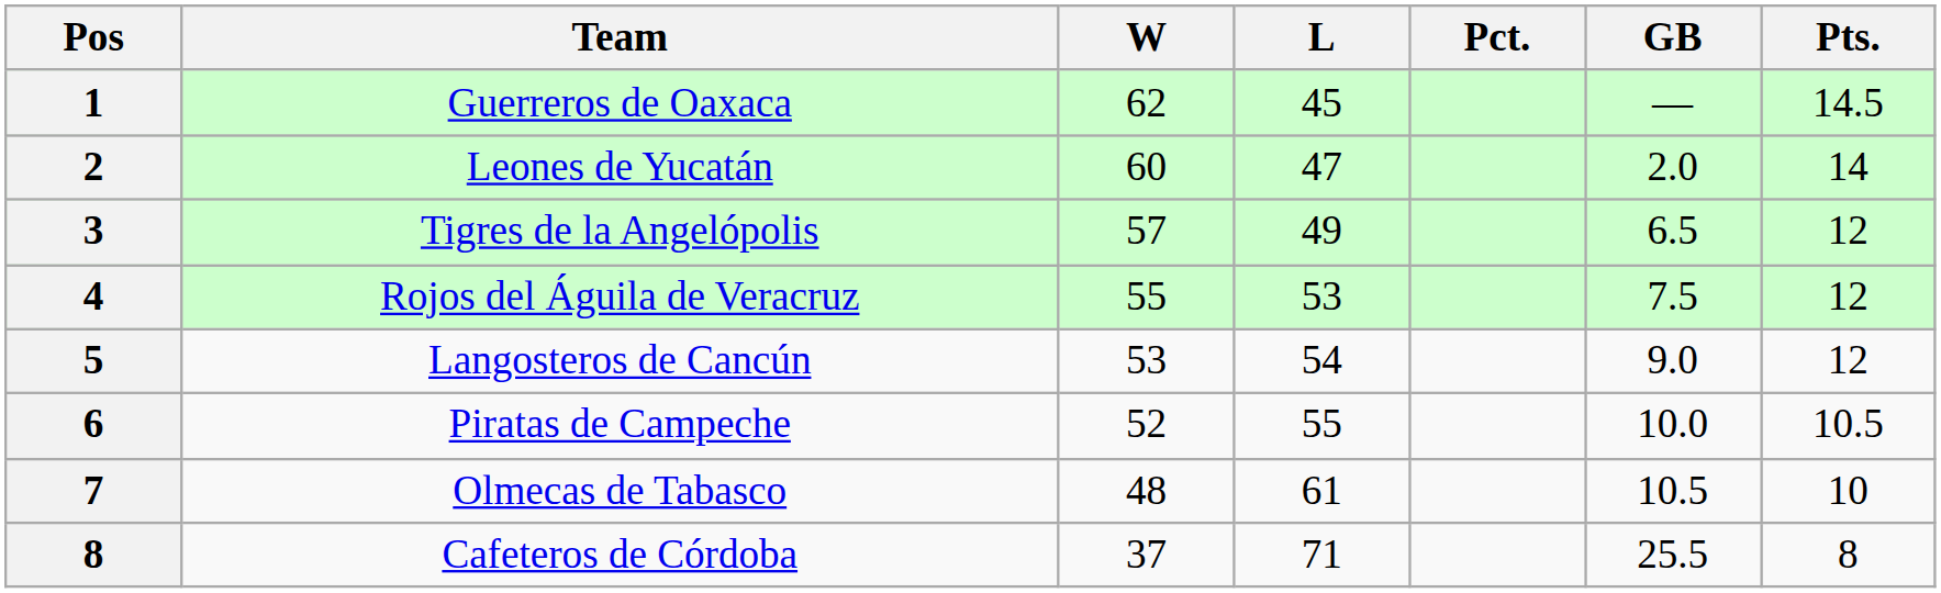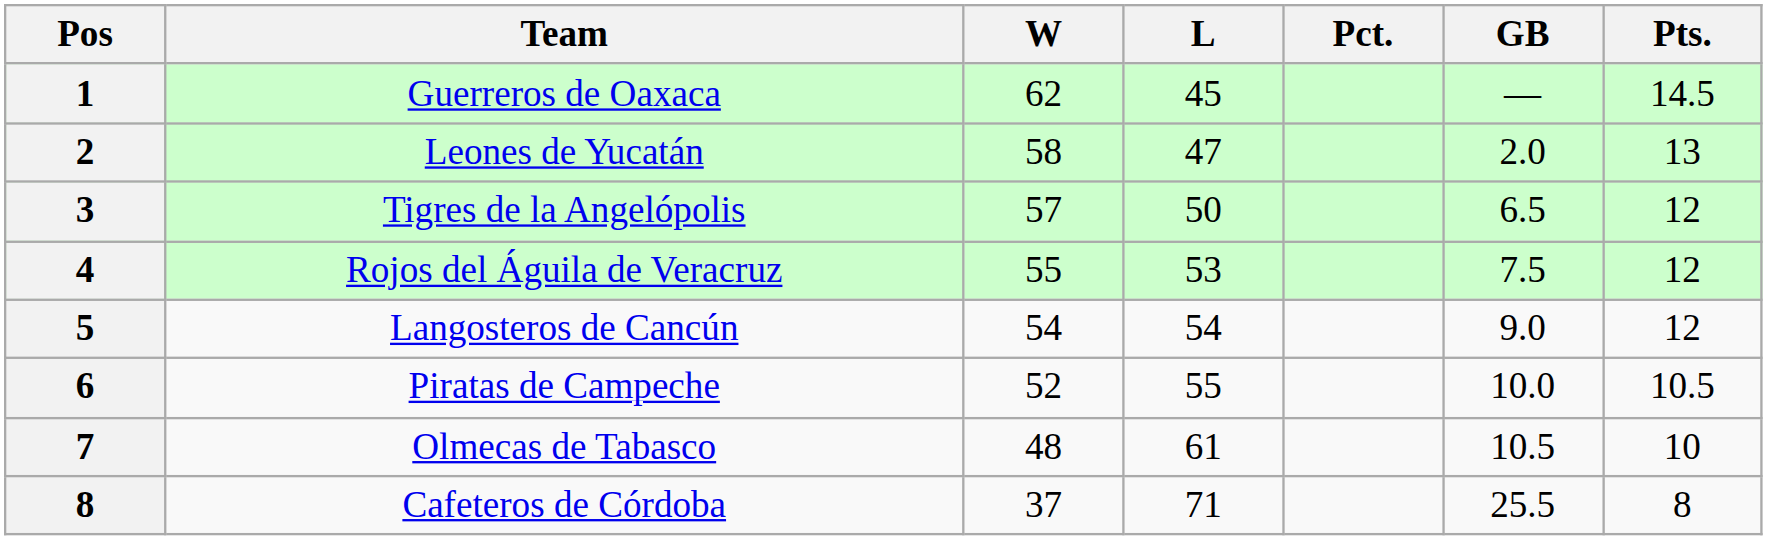Leones de Yucatán | W: 60 -> 58
Leones de Yucatán | Pts.: 14 -> 13
Tigres de la Angelópolis | L: 49 -> 50
Langosteros de Cancún | W: 53 -> 54
